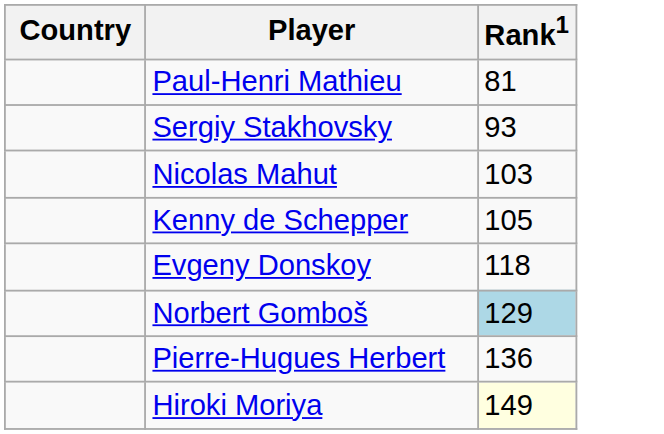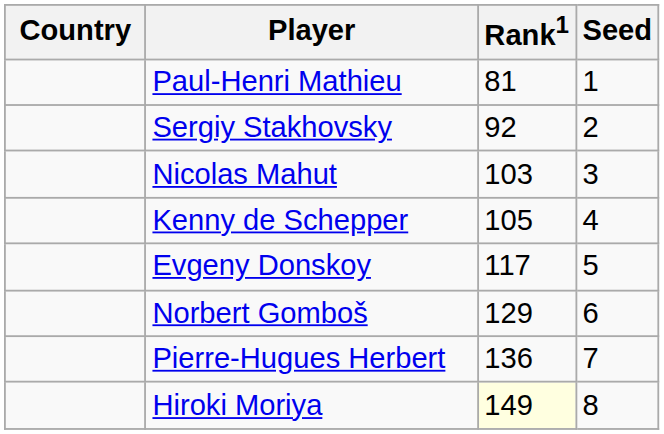+ column: Seed | 1 | 2 | 3 | 4 | 5 | 6 | 7 | 8
Sergiy Stakhovsky | Rank1: 93 -> 92
Evgeny Donskoy | Rank1: 118 -> 117
Norbert Gomboš | Rank1: lightblue background -> no background
